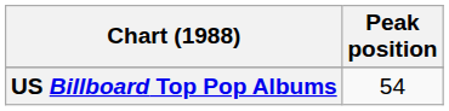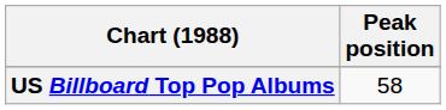US Billboard Top Pop Albums | Peak position: 54 -> 58
